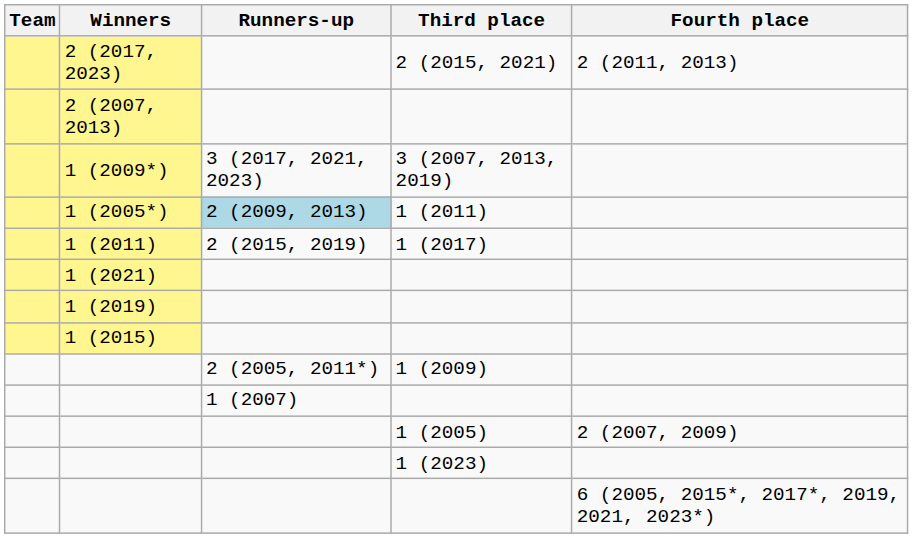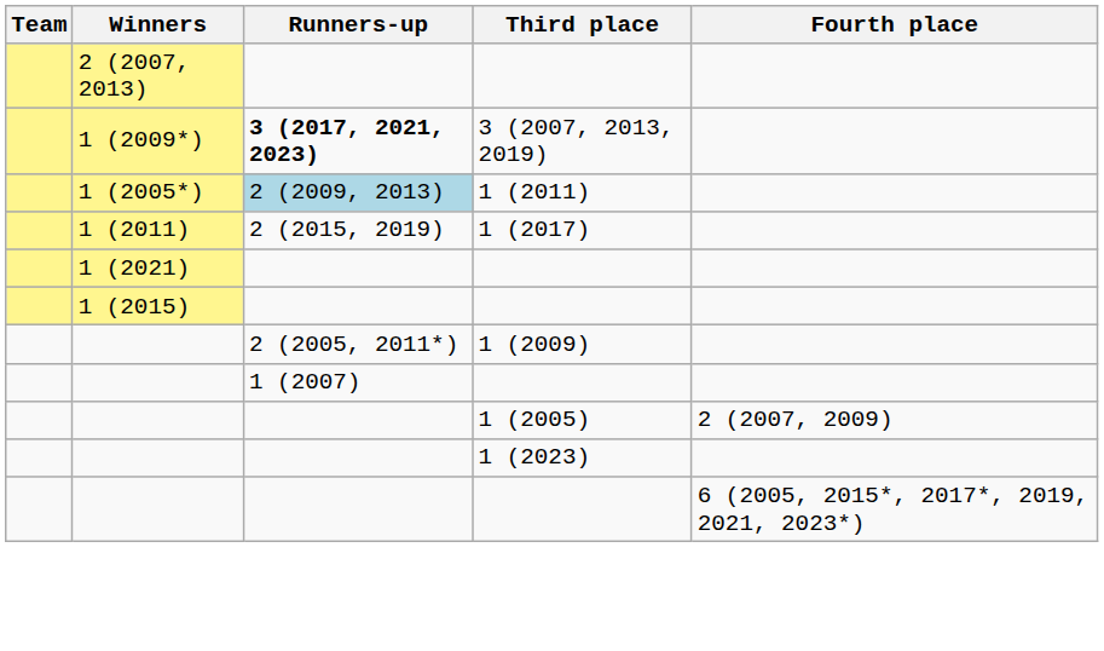- row: 2 (2017, 2023) | 2 (2015, 2021) | 2 (2011, 2013)
1 (2009*) | Runners-up: normal -> bold
- row: 1 (2019)
